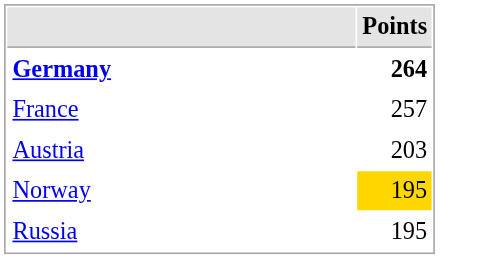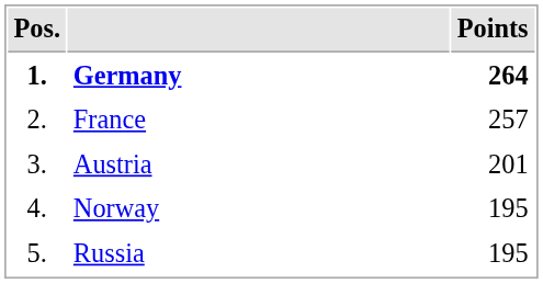+ column: Pos. | 1. | 2. | 3. | 4. | 5.
Austria | Points: 203 -> 201
Norway | Points: gold background -> no background
